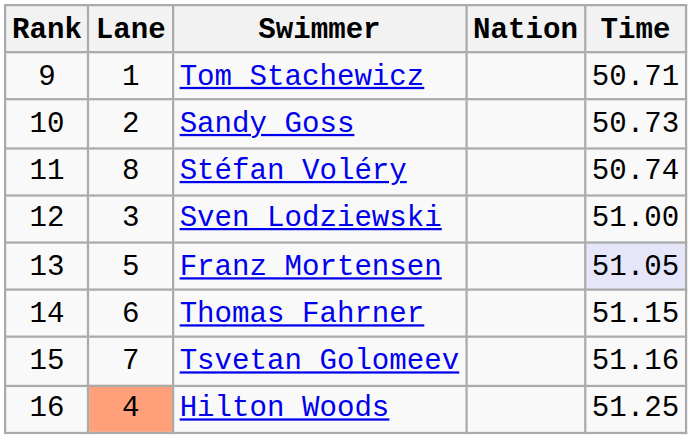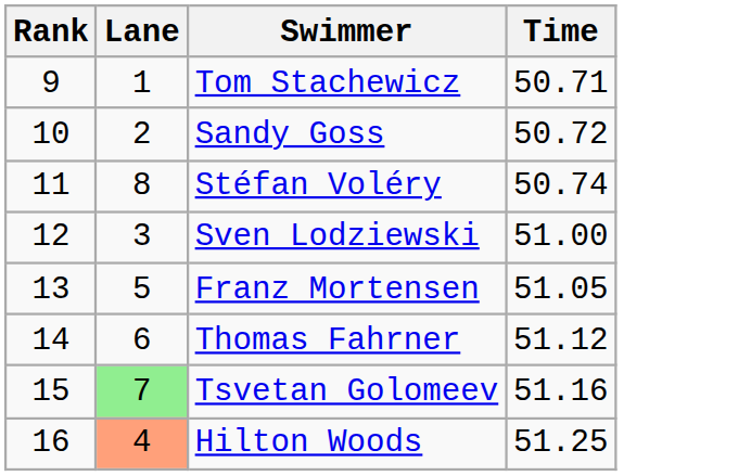- column: Nation
Sandy Goss | Time: 50.73 -> 50.72
Franz Mortensen | Time: lavender background -> no background
Thomas Fahrner | Time: 51.15 -> 51.12
Tsvetan Golomeev | Lane: no background -> lightgreen background
